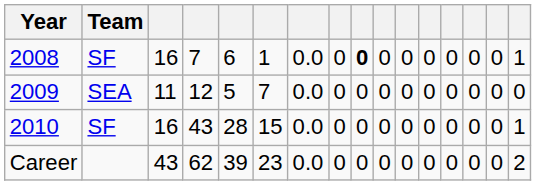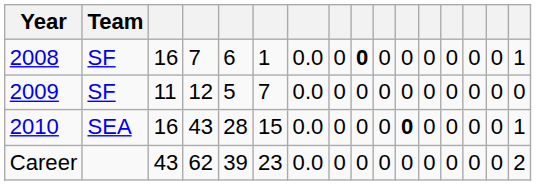2009 | Team: SEA -> SF
2010 | Team: SF -> SEA
2010 | column 11: normal -> bold
